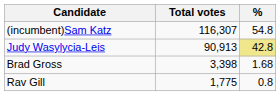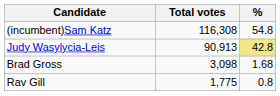(incumbent)Sam Katz | Total votes: 116,307 -> 116,308
Brad Gross | Total votes: 3,398 -> 3,098
